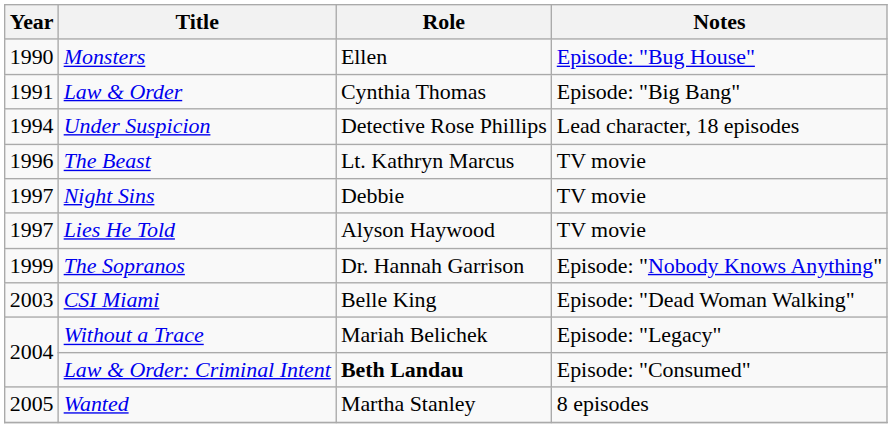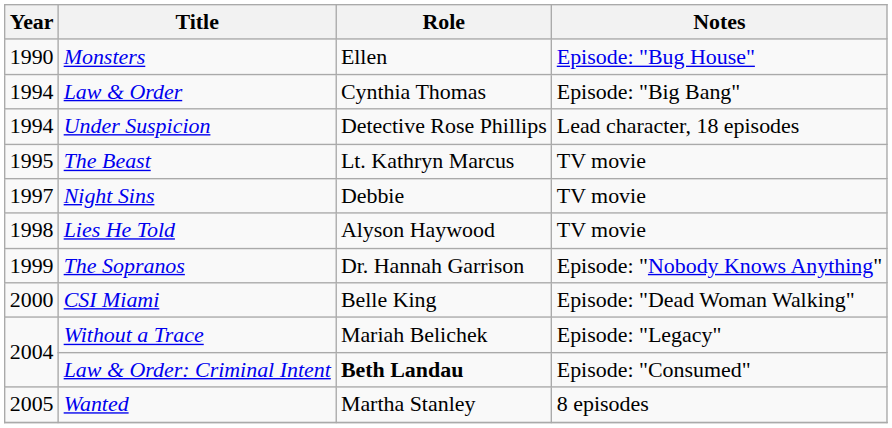Law & Order | Year: 1991 -> 1994
The Beast | Year: 1996 -> 1995
Lies He Told | Year: 1997 -> 1998
CSI Miami | Year: 2003 -> 2000
